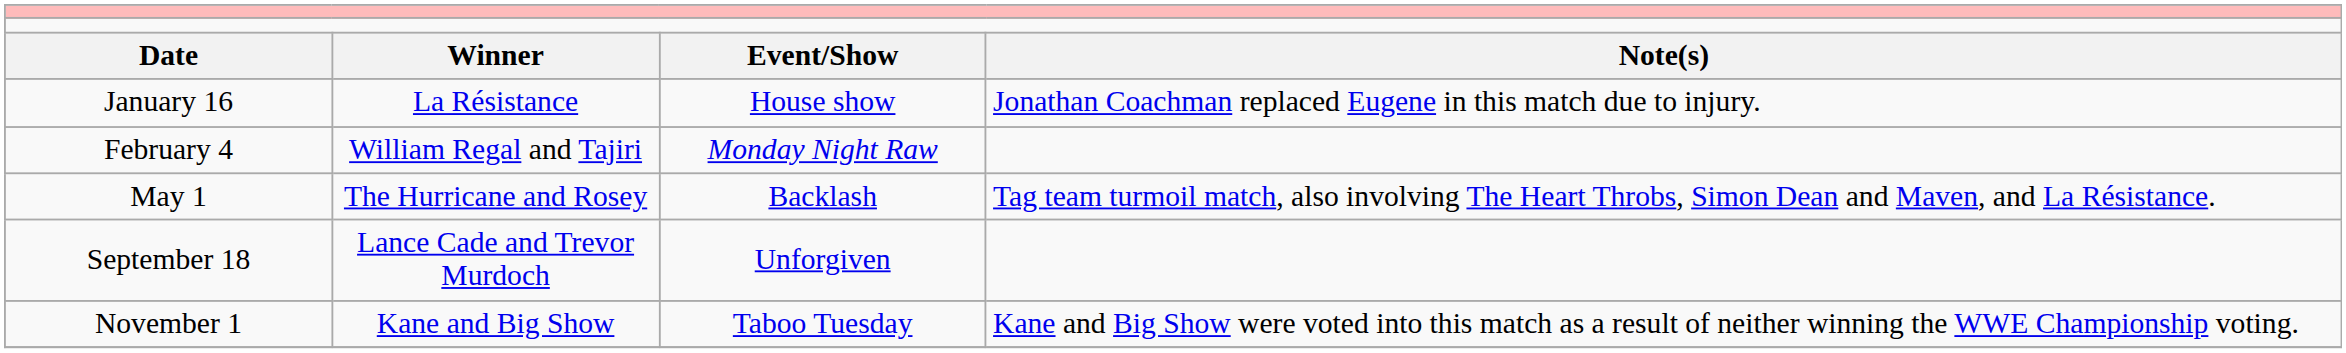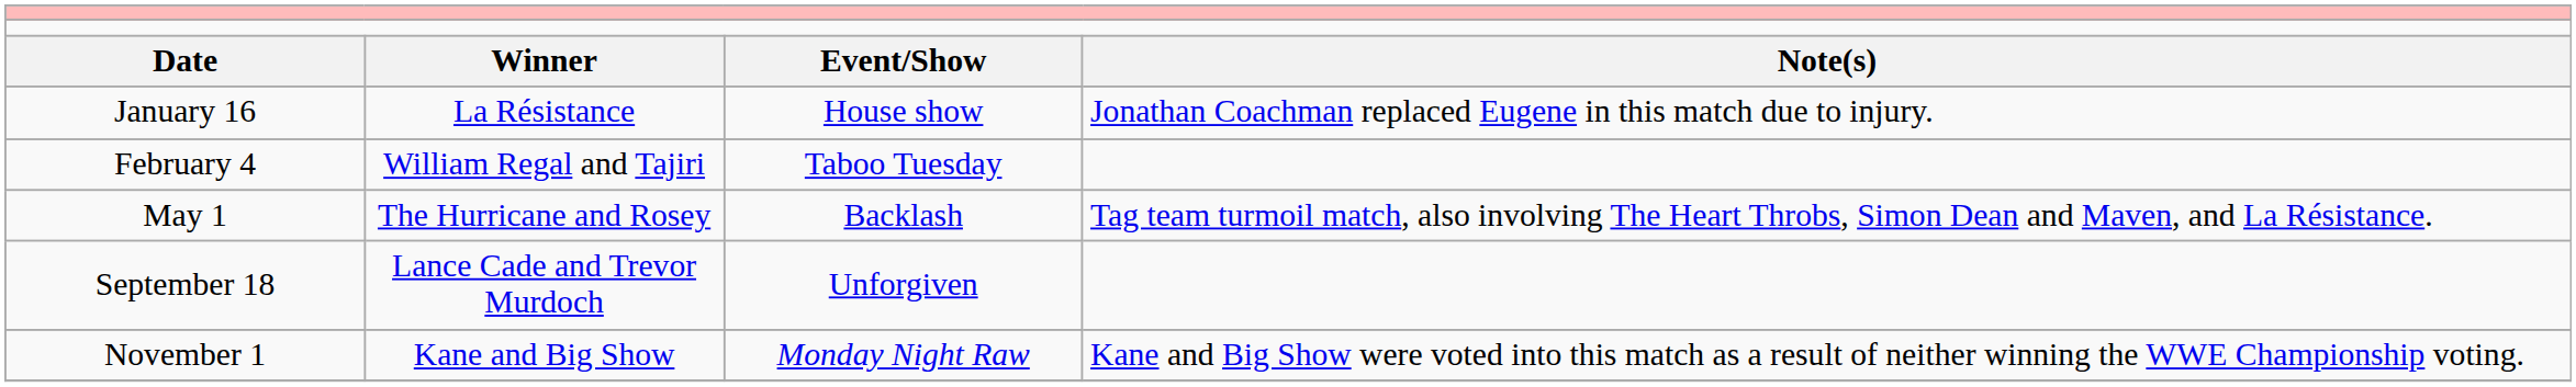February 4 | column 3: Monday Night Raw -> Taboo Tuesday
November 1 | column 3: Taboo Tuesday -> Monday Night Raw
